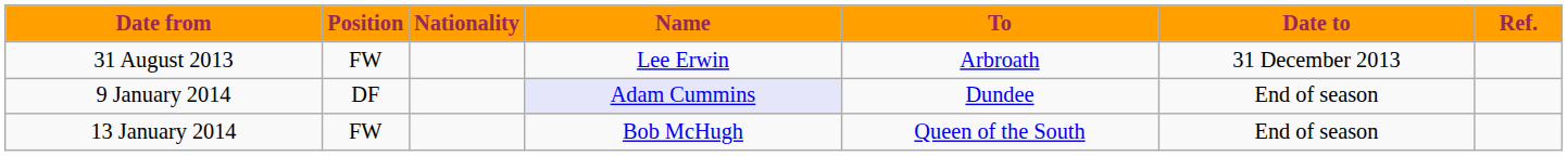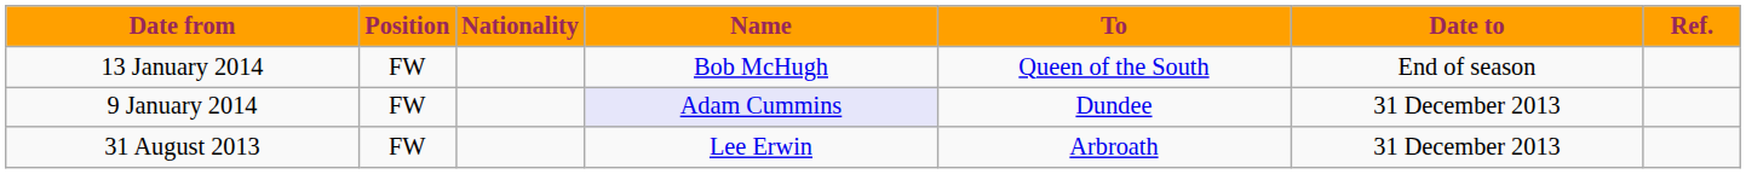rows swapped: 31 August 2013 <-> 13 January 2014
9 January 2014 | Position: DF -> FW
9 January 2014 | Date to: End of season -> 31 December 2013
